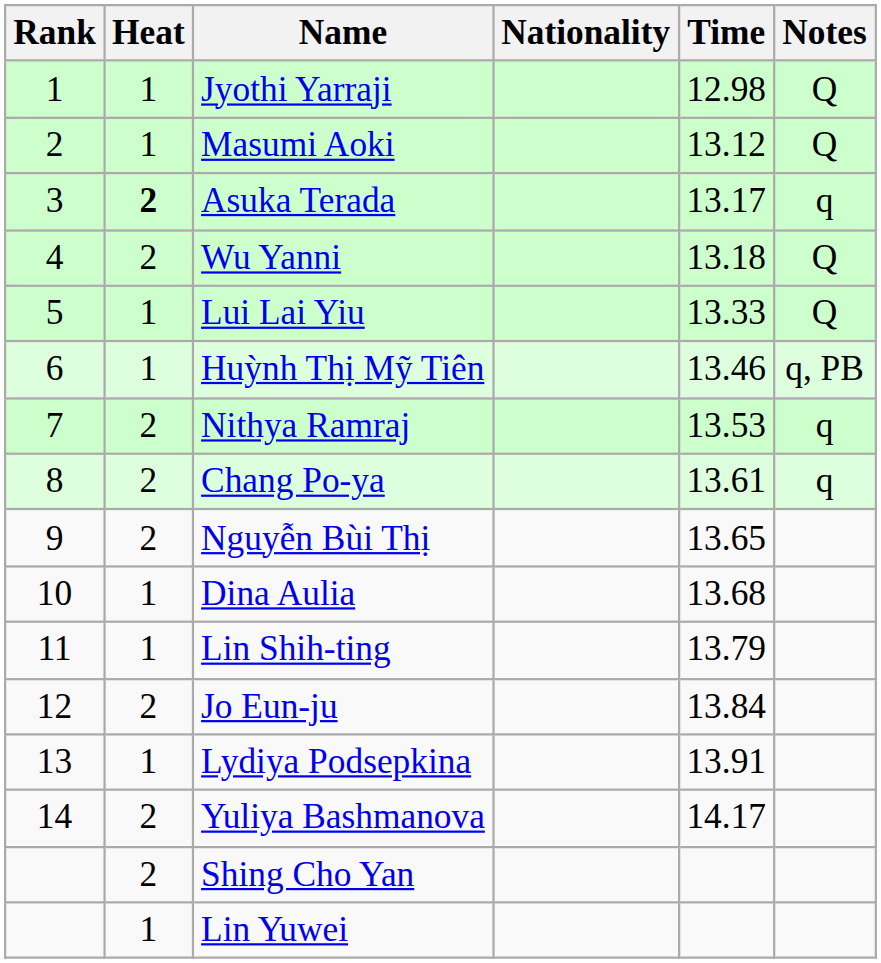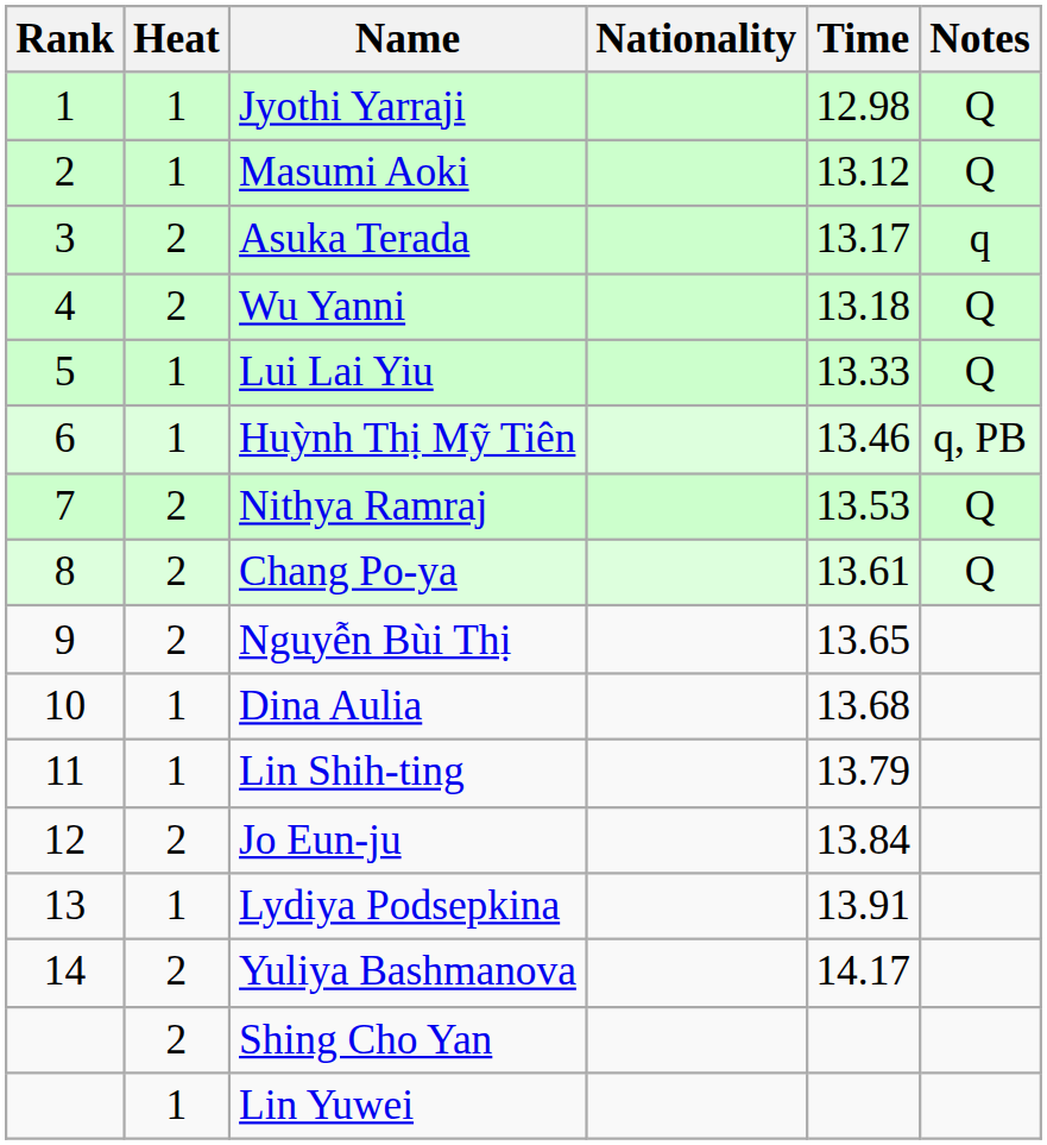Asuka Terada | Heat: bold -> normal
Nithya Ramraj | Notes: q -> Q
Chang Po-ya | Notes: q -> Q
